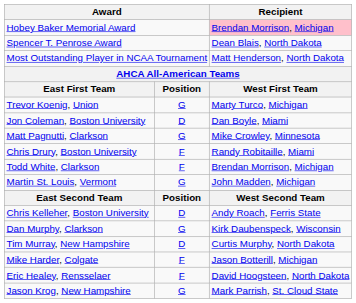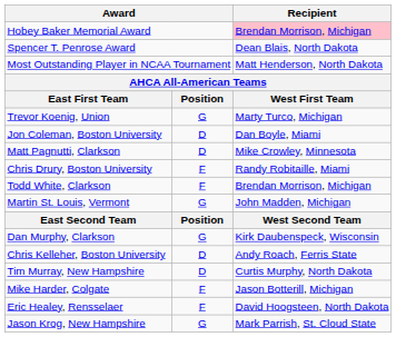Matt Pagnutti, Clarkson | column 2: G -> D
rows swapped: Dan Murphy, Clarkson <-> Chris Kelleher, Boston University
